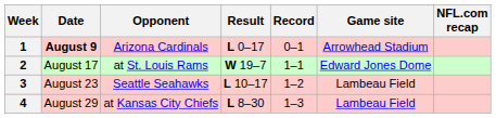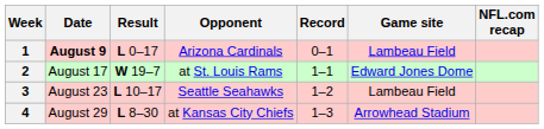columns swapped: Opponent <-> Result
1 | Game site: Arrowhead Stadium -> Lambeau Field
4 | Game site: Lambeau Field -> Arrowhead Stadium
